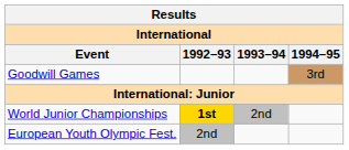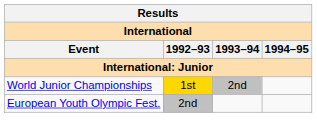- row: Goodwill Games | 3rd
World Junior Championships | 1992–93: bold -> normal
